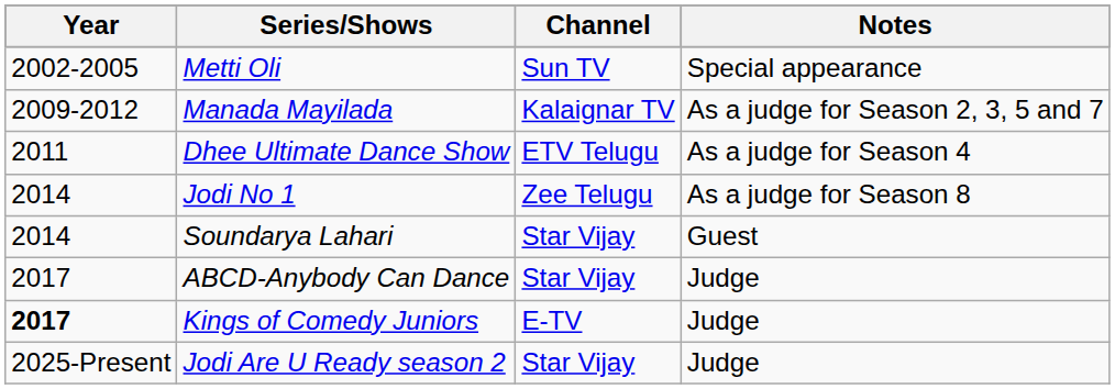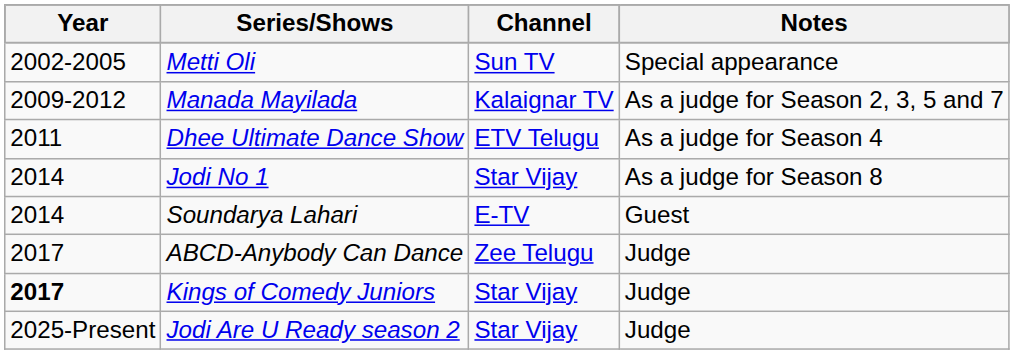Jodi No 1 | Channel: Zee Telugu -> Star Vijay
Soundarya Lahari | Channel: Star Vijay -> E-TV
ABCD-Anybody Can Dance | Channel: Star Vijay -> Zee Telugu
Kings of Comedy Juniors | Channel: E-TV -> Star Vijay
